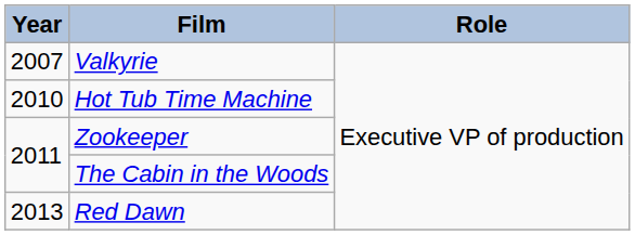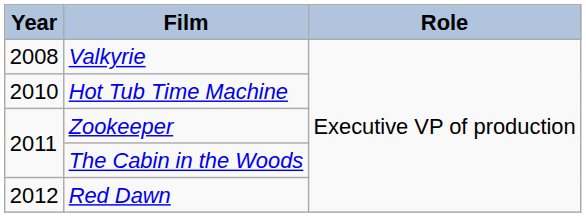Valkyrie | Year: 2007 -> 2008
Red Dawn | Year: 2013 -> 2012
